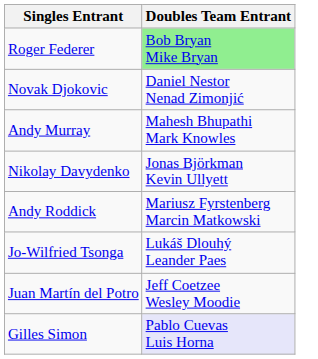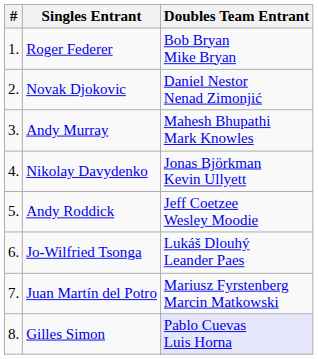+ column: # | 1. | 2. | 3. | 4. | 5. | 6. | 7. | 8.
Roger Federer | Doubles Team Entrant: lightgreen background -> no background
Andy Roddick | Doubles Team Entrant: Mariusz Fyrstenberg Marcin Matkowski -> Jeff Coetzee Wesley Moodie
Juan Martín del Potro | Doubles Team Entrant: Jeff Coetzee Wesley Moodie -> Mariusz Fyrstenberg Marcin Matkowski
